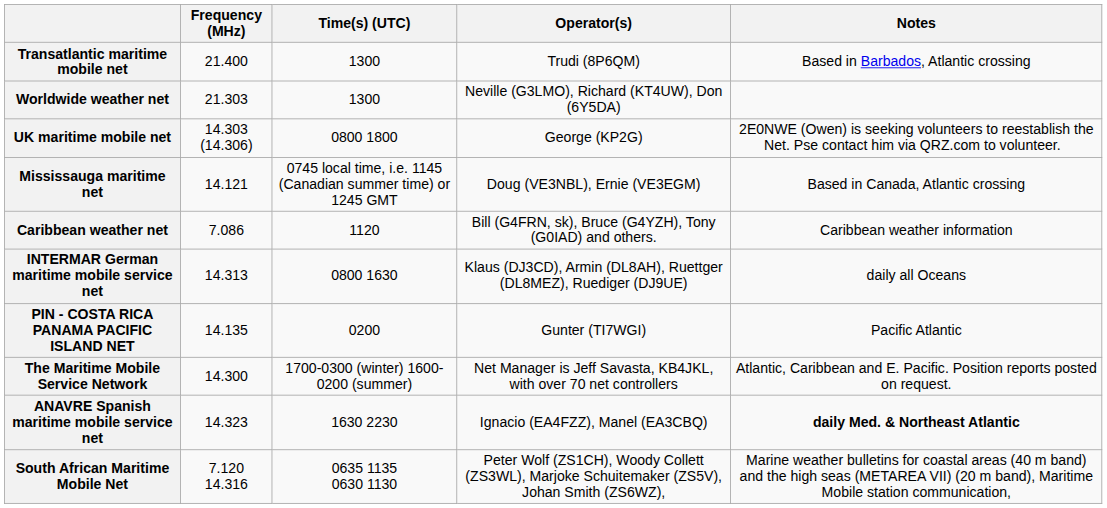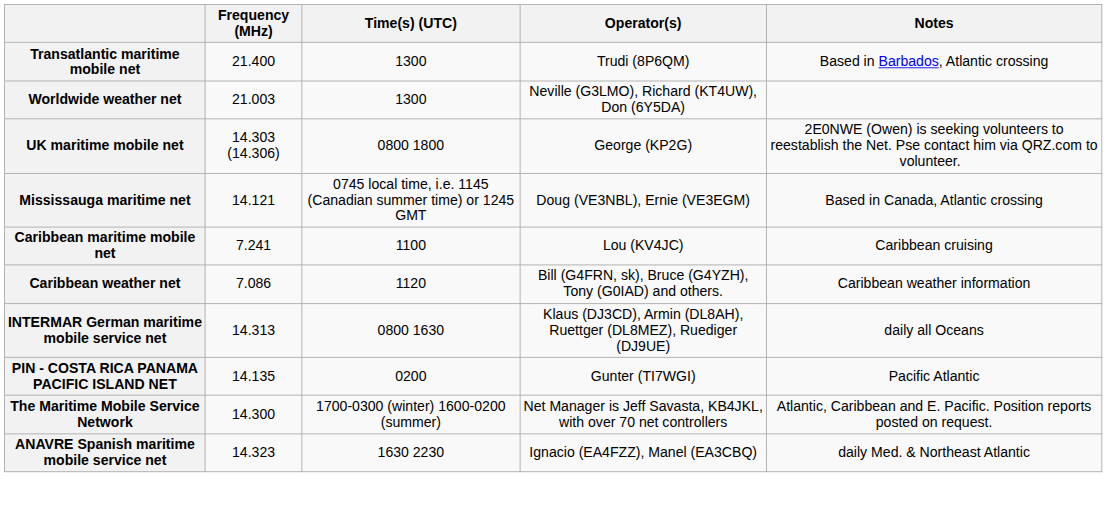Worldwide weather net | Frequency (MHz): 21.303 -> 21.003
+ row: Caribbean maritime mobile net | 7.241 | 1100 | Lou (KV4JC) | Caribbean cruising
ANAVRE Spanish maritime mobile service net | Notes: bold -> normal
- row: South African Maritime Mobile Net | 7.120 14.316 | 0635 1135 0630 1130 | Peter Wolf (ZS1CH), Woody Collett (ZS3WL), Marjoke Schuitemaker (ZS5V), Johan Smith (ZS6WZ), | Marine weather bulletins for coastal areas (40 m band) and the high seas (METAREA VII) (20 m band), Maritime Mobile station communication,
